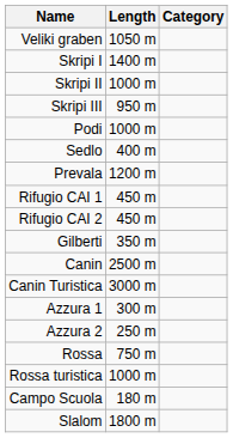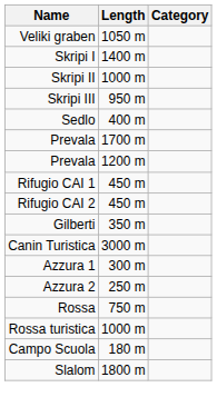- row: Podi | 1000 m
+ row: Prevala | 1700 m
- row: Canin | 2500 m
